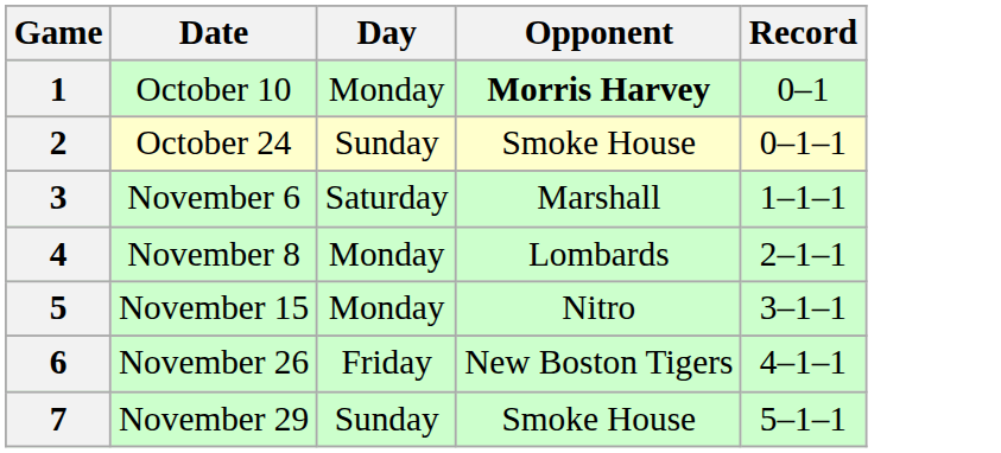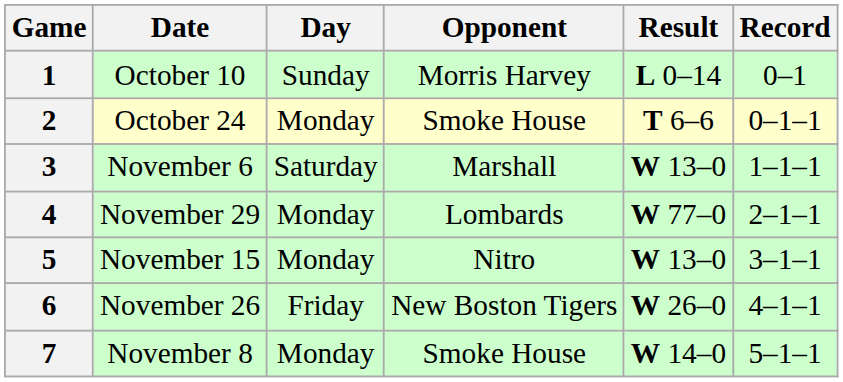+ column: Result | L 0–14 | T 6–6 | W 13–0 | W 77–0 | W 13–0 | W 26–0 | W 14–0
1 | Day: Monday -> Sunday
1 | Opponent: bold -> normal
2 | Day: Sunday -> Monday
4 | Date: November 8 -> November 29
7 | Date: November 29 -> November 8
7 | Day: Sunday -> Monday
